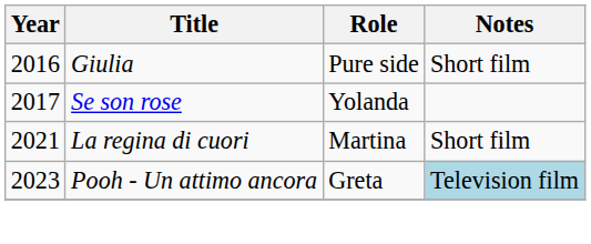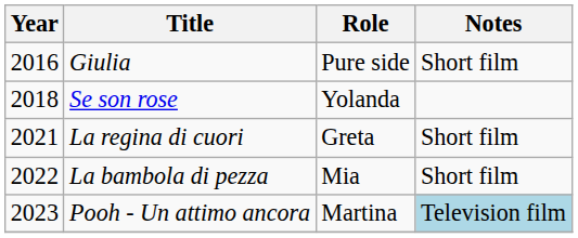Se son rose | Year: 2017 -> 2018
La regina di cuori | Role: Martina -> Greta
+ row: 2022 | La bambola di pezza | Mia | Short film
Pooh - Un attimo ancora | Role: Greta -> Martina
